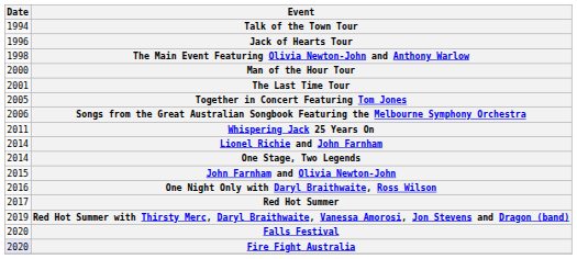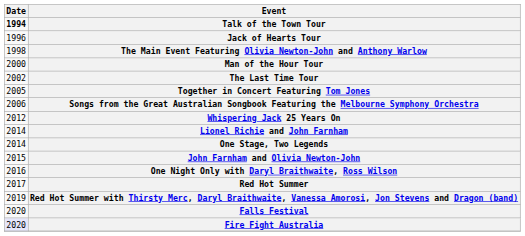Talk of the Town Tour | Date: normal -> bold
The Last Time Tour | Date: 2001 -> 2002
Whispering Jack 25 Years On | Date: 2011 -> 2012
